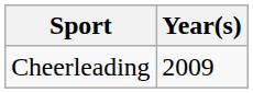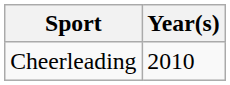Cheerleading | Year(s): 2009 -> 2010
